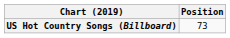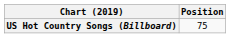US Hot Country Songs (Billboard) | Position: 73 -> 75
